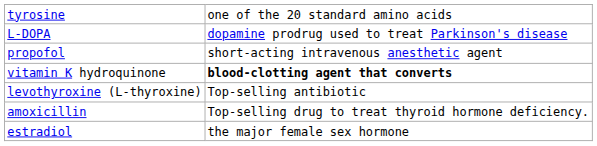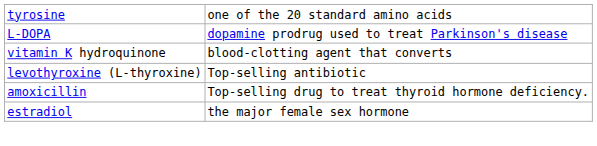- row: propofol | short-acting intravenous anesthetic agent
vitamin K hydroquinone | column 2: bold -> normal
